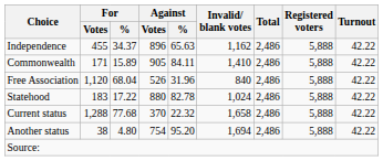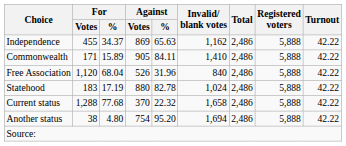Independence | Against / Votes: 896 -> 869
Statehood | For / %: 17.22 -> 17.19
